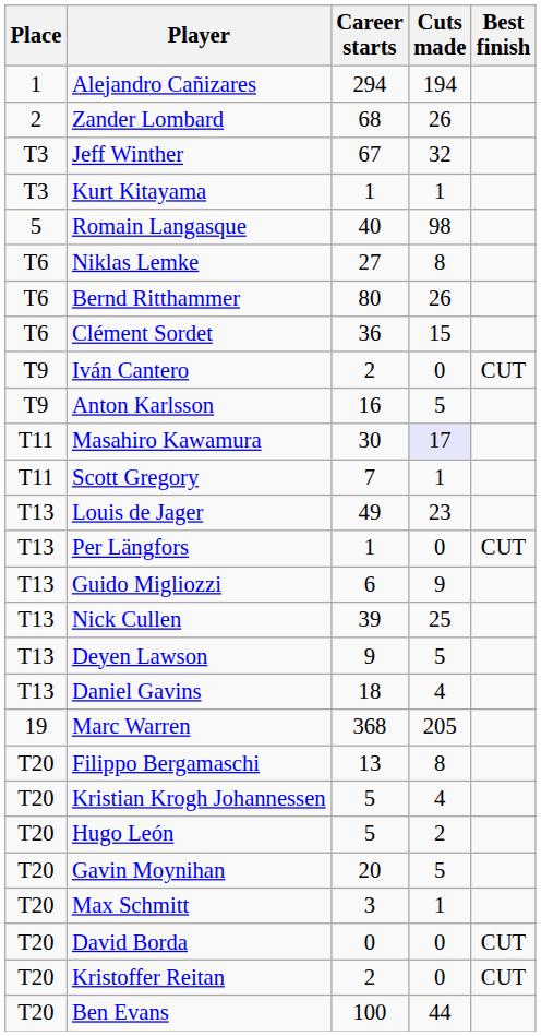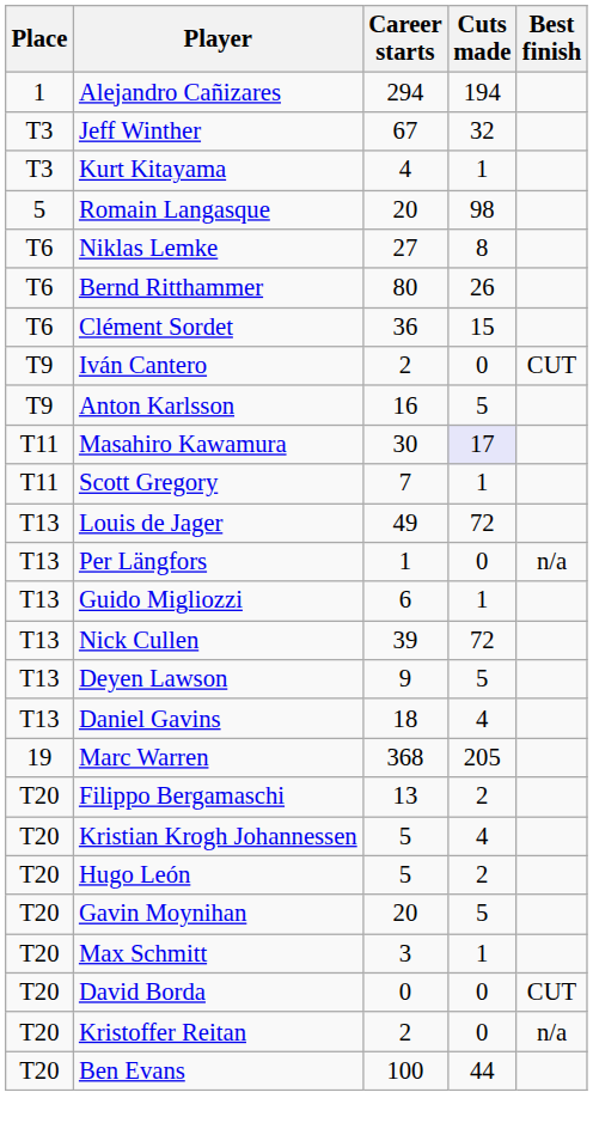- row: 2 | Zander Lombard | 68 | 26
Kurt Kitayama | Career starts: 1 -> 4
Romain Langasque | Career starts: 40 -> 20
Louis de Jager | Cuts made: 23 -> 72
Per Längfors | Best finish: CUT -> n/a
Guido Migliozzi | Cuts made: 9 -> 1
Nick Cullen | Cuts made: 25 -> 72
Filippo Bergamaschi | Cuts made: 8 -> 2
Kristoffer Reitan | Best finish: CUT -> n/a
